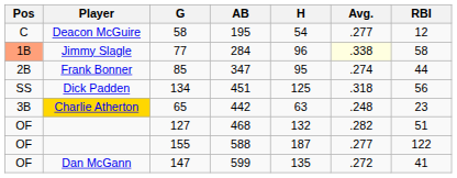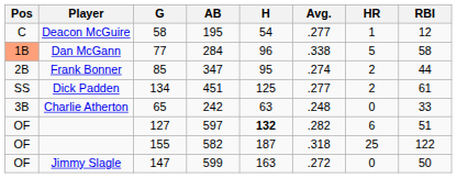+ column: HR | 1 | 5 | 2 | 2 | 0 | 6 | 25 | 0
77 | Player: Jimmy Slagle -> Dan McGann
77 | Avg.: lightyellow background -> no background
134 | Avg.: .318 -> .277
134 | RBI: 56 -> 61
65 | Player: gold background -> no background
65 | AB: 442 -> 242
65 | RBI: 23 -> 33
127 | AB: 468 -> 597
127 | H: normal -> bold
155 | AB: 588 -> 582
155 | Avg.: .277 -> .318
147 | Player: Dan McGann -> Jimmy Slagle
147 | H: 135 -> 163
147 | RBI: 41 -> 50
